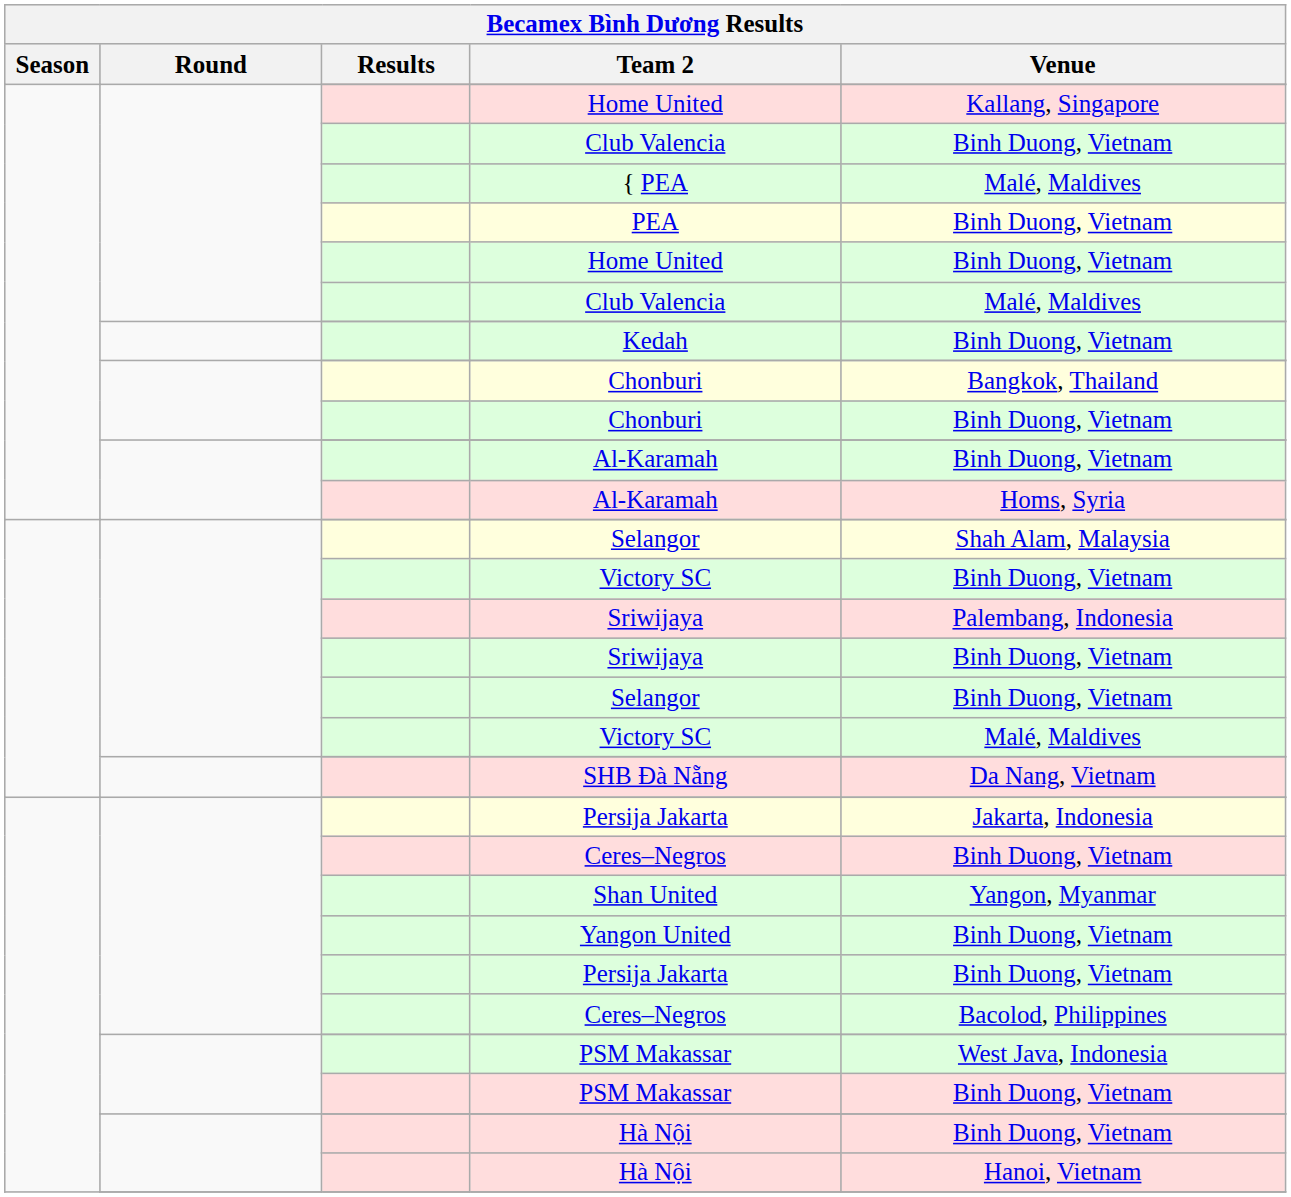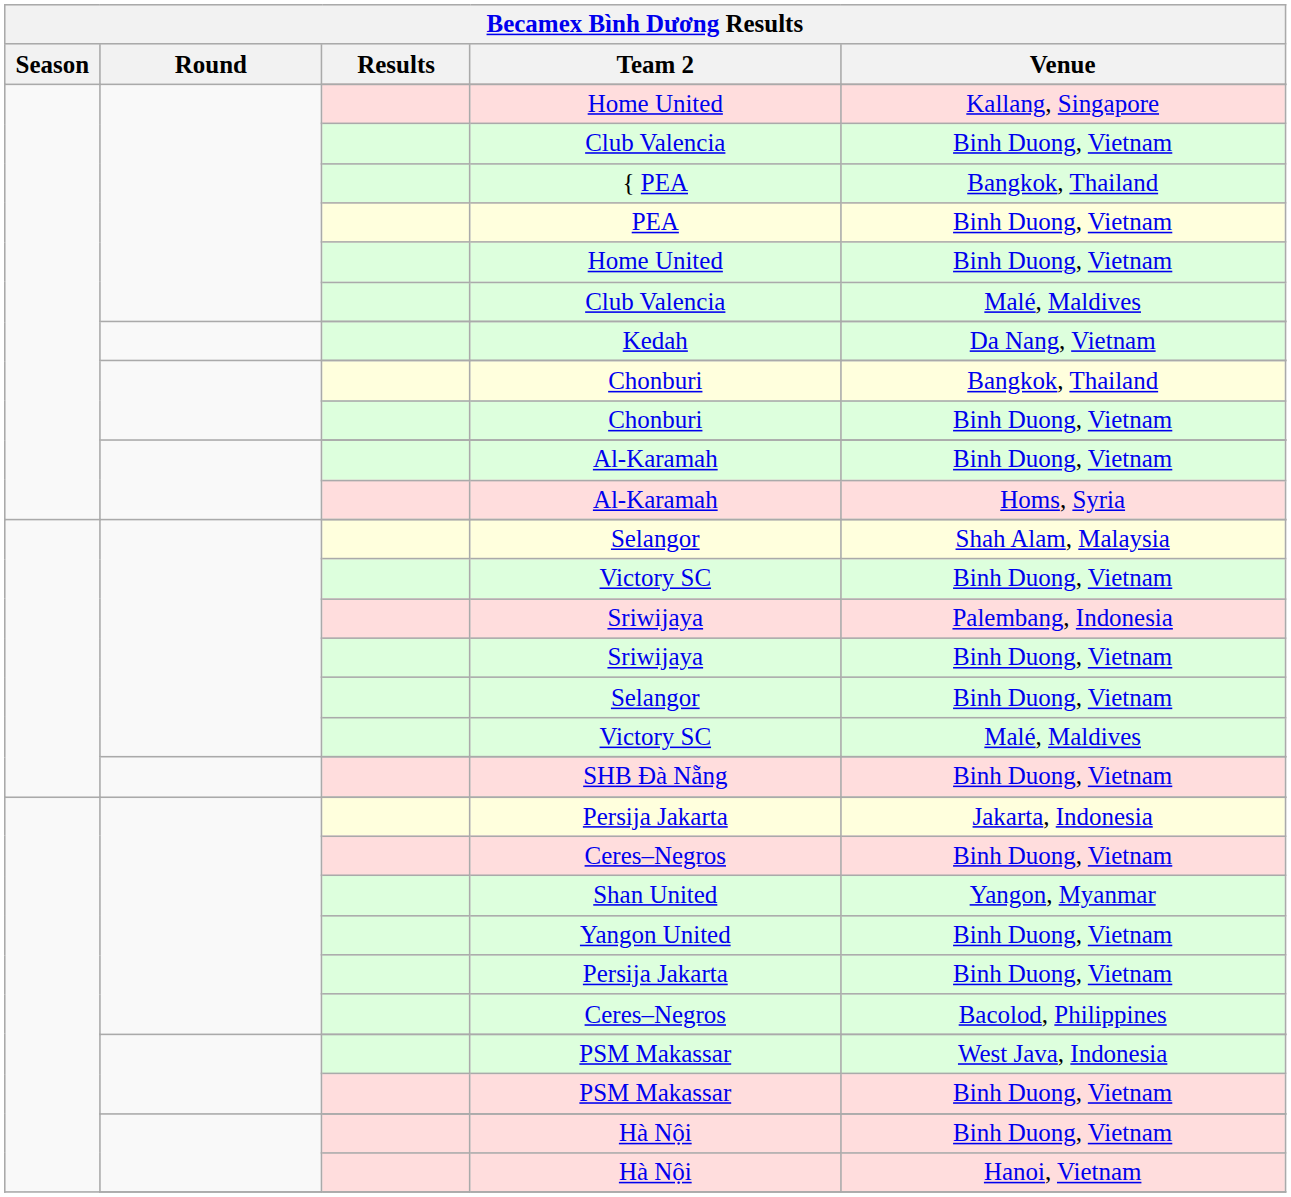{ PEA | Venue: Malé, Maldives -> Bangkok, Thailand
Kedah | Venue: Binh Duong, Vietnam -> Da Nang, Vietnam
SHB Đà Nẵng | Venue: Da Nang, Vietnam -> Binh Duong, Vietnam
